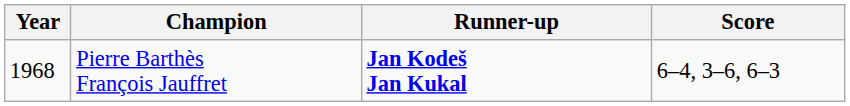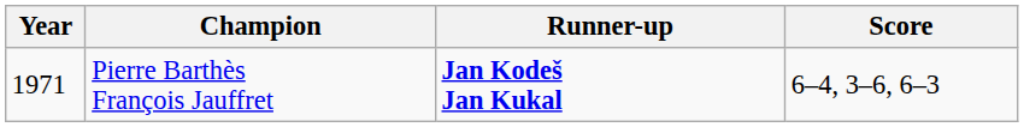Pierre Barthès François Jauffret | Year: 1968 -> 1971
